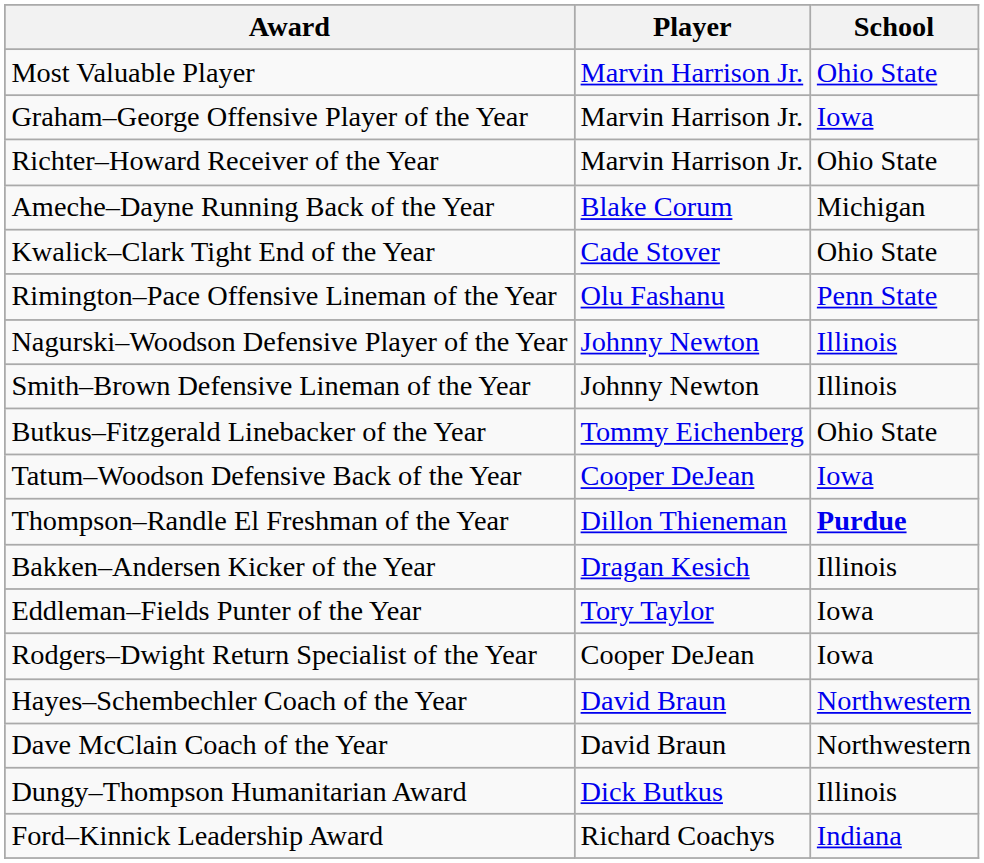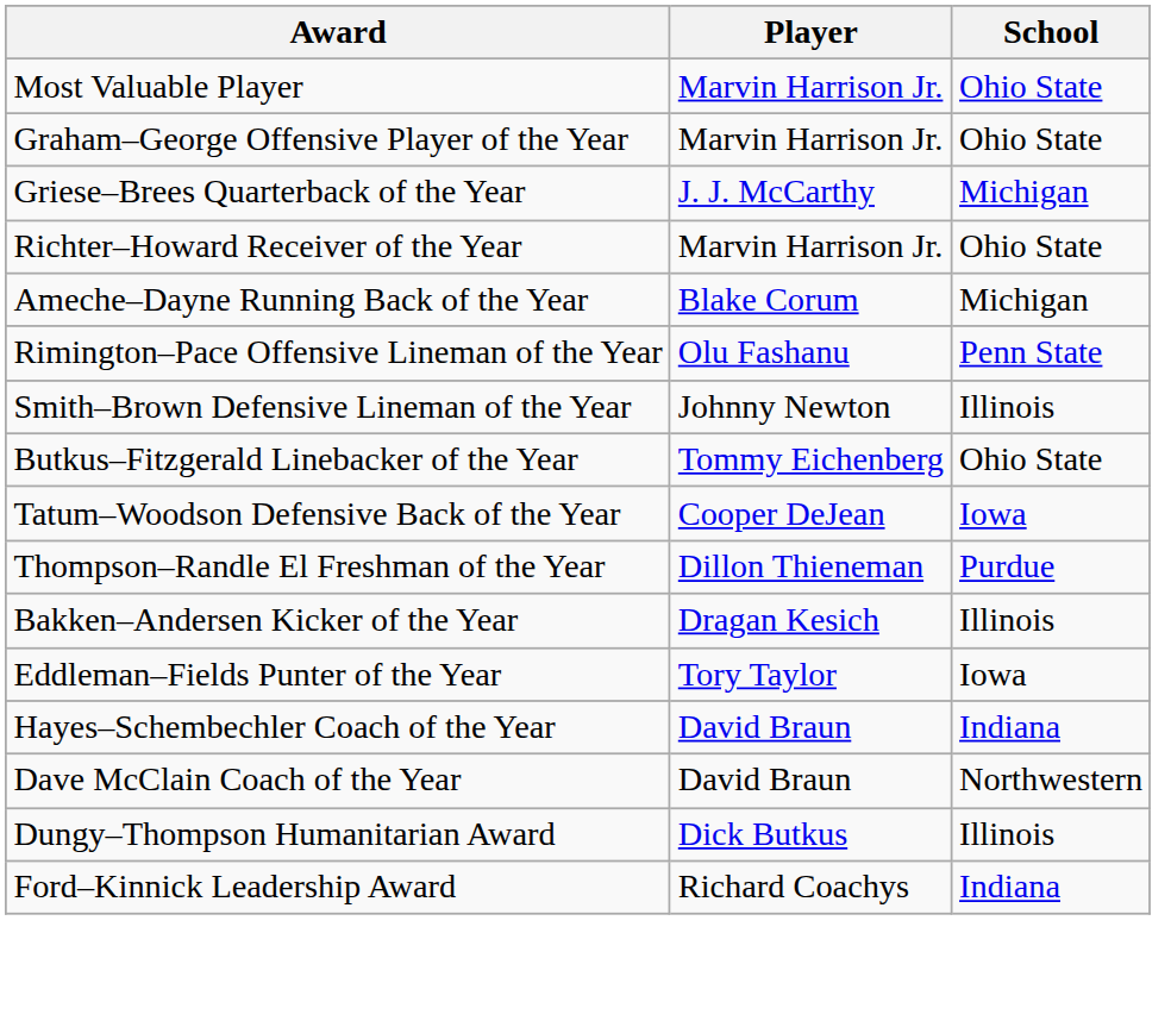Graham–George Offensive Player of the Year | School: Iowa -> Ohio State
+ row: Griese–Brees Quarterback of the Year | J. J. McCarthy | Michigan
- row: Kwalick–Clark Tight End of the Year | Cade Stover | Ohio State
- row: Nagurski–Woodson Defensive Player of the Year | Johnny Newton | Illinois
Thompson–Randle El Freshman of the Year | School: bold -> normal
- row: Rodgers–Dwight Return Specialist of the Year | Cooper DeJean | Iowa
Hayes–Schembechler Coach of the Year | School: Northwestern -> Indiana
